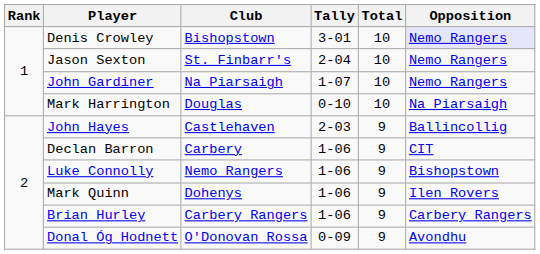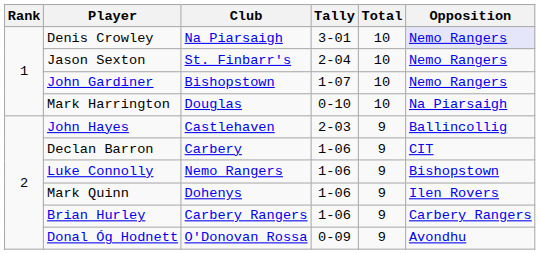Denis Crowley | Club: Bishopstown -> Na Piarsaigh
John Gardiner | Club: Na Piarsaigh -> Bishopstown
